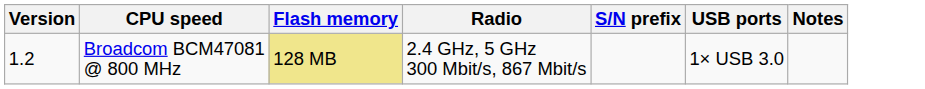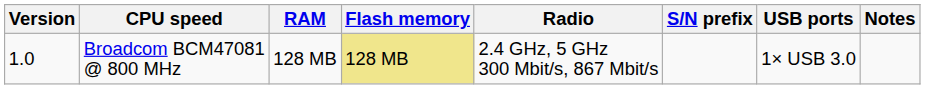+ column: RAM | 128 MB
Broadcom BCM47081 @ 800 MHz | Version: 1.2 -> 1.0
